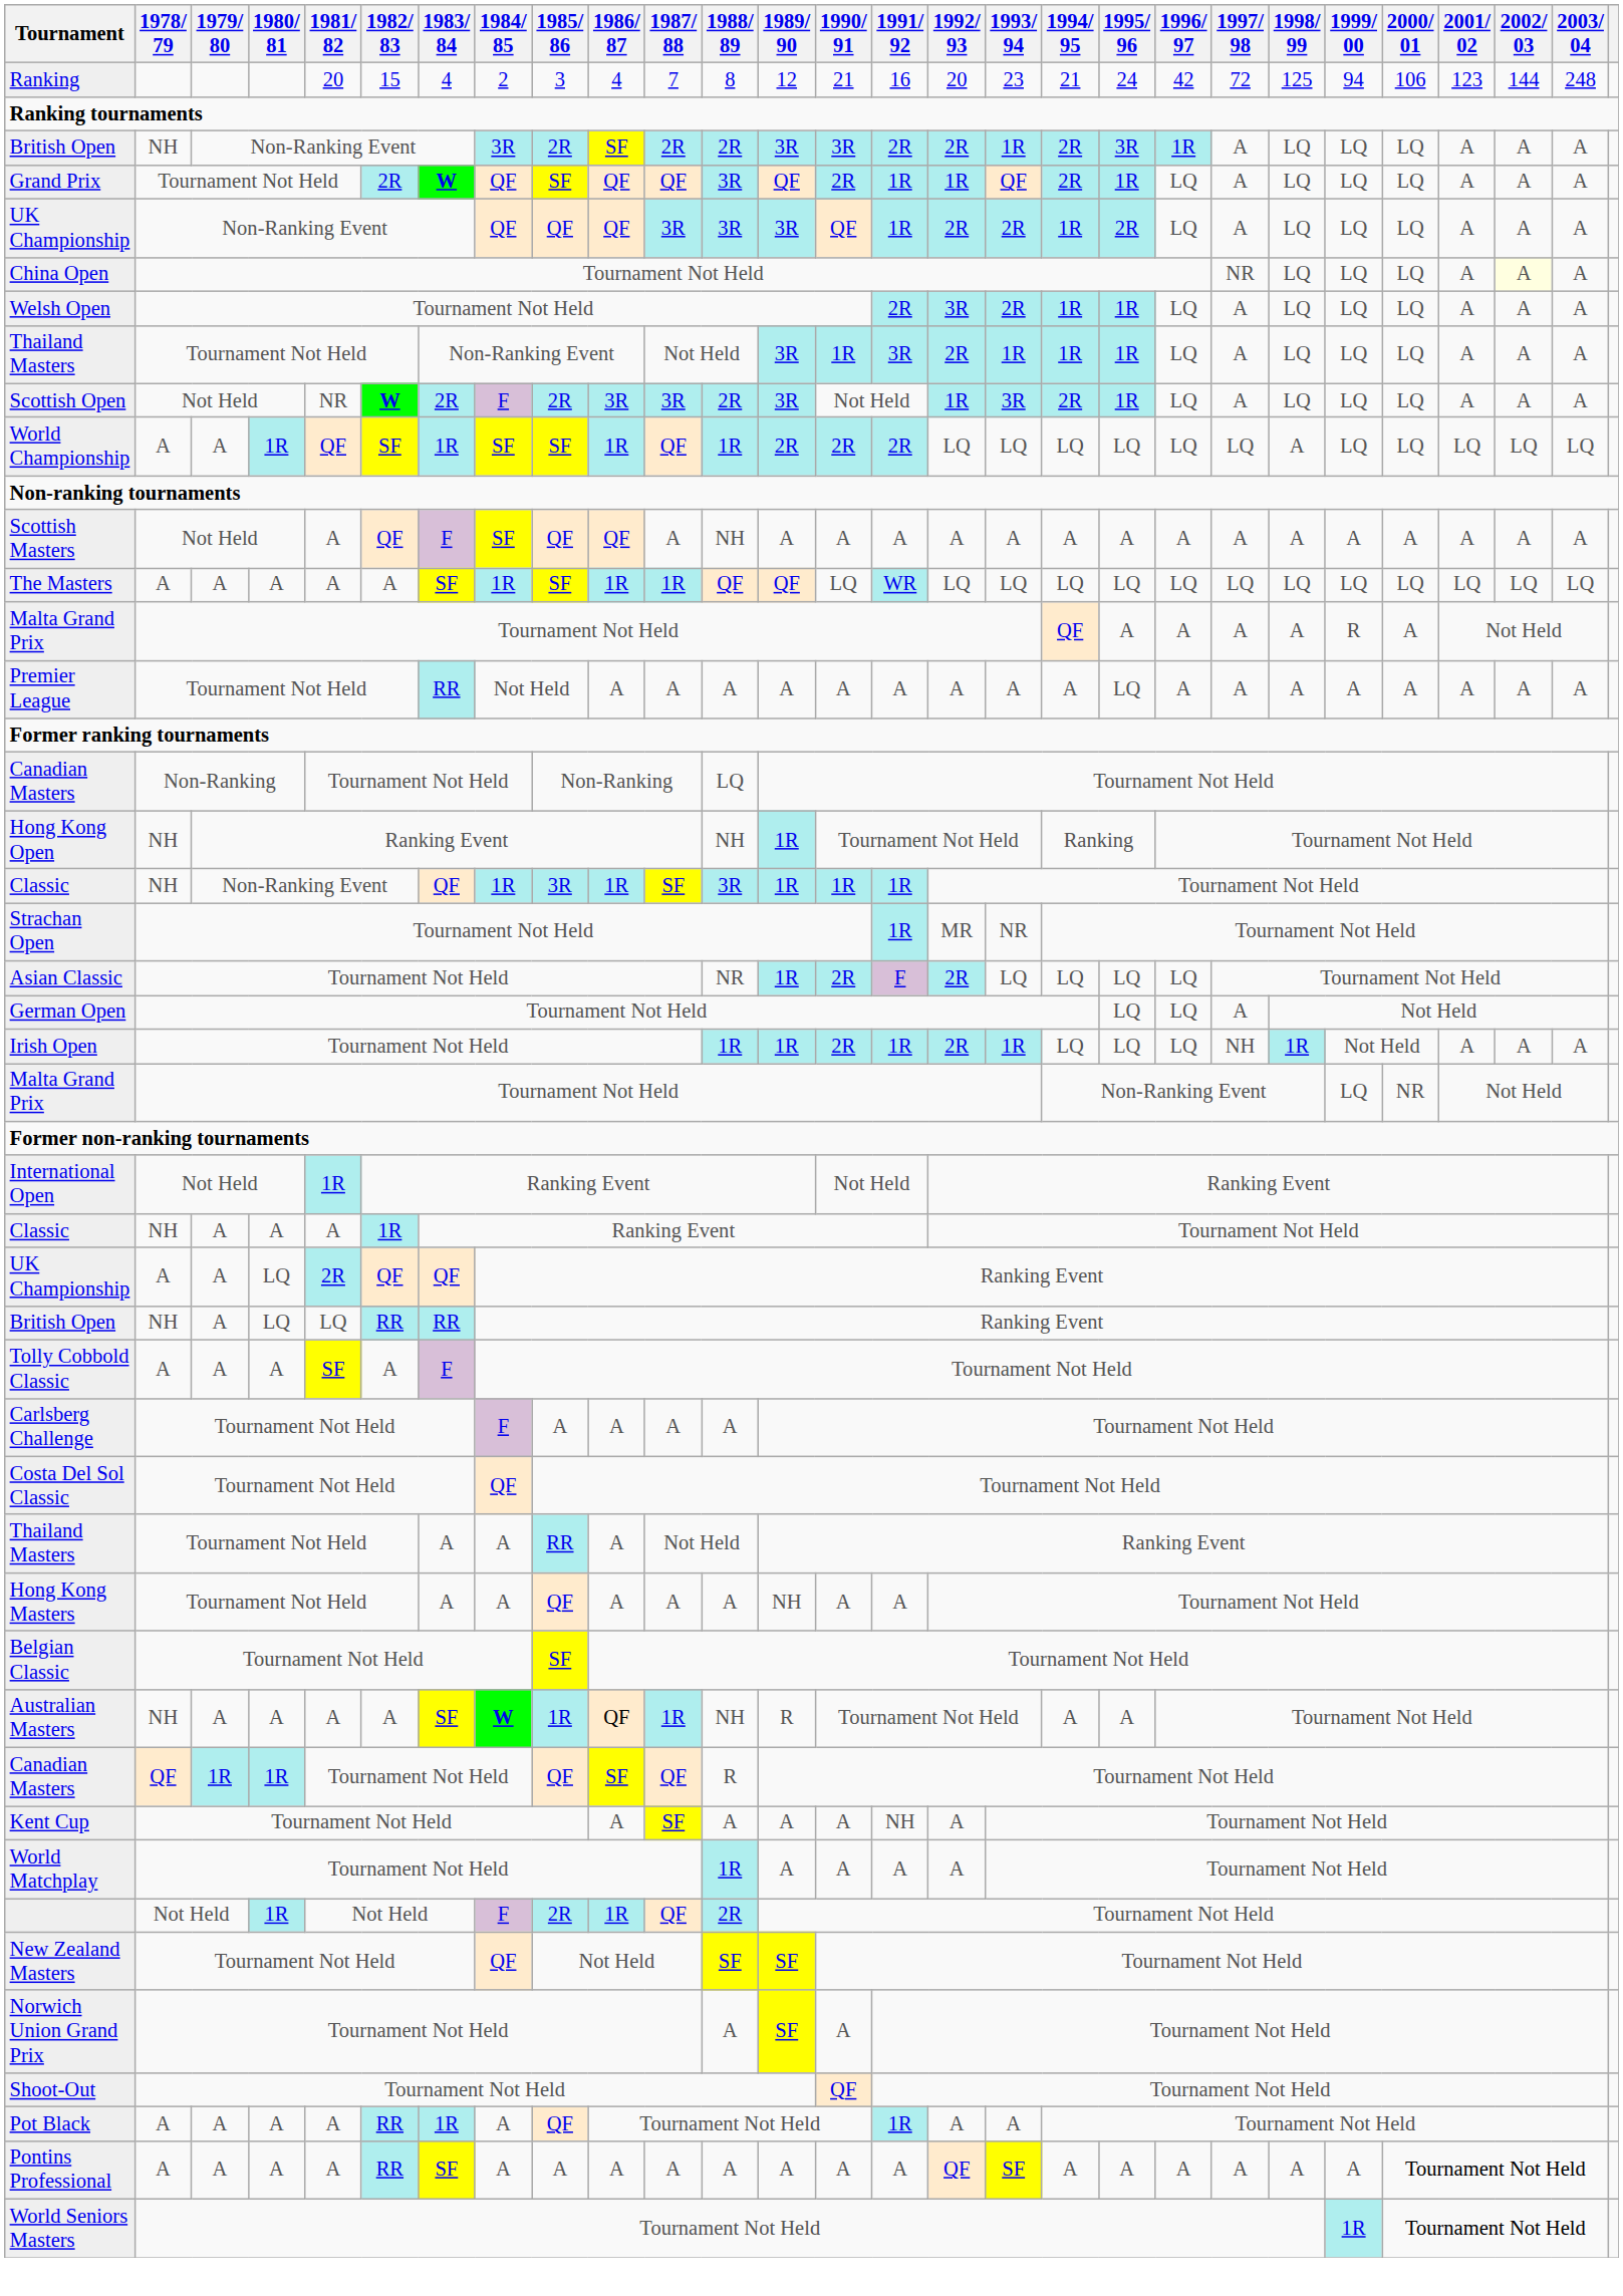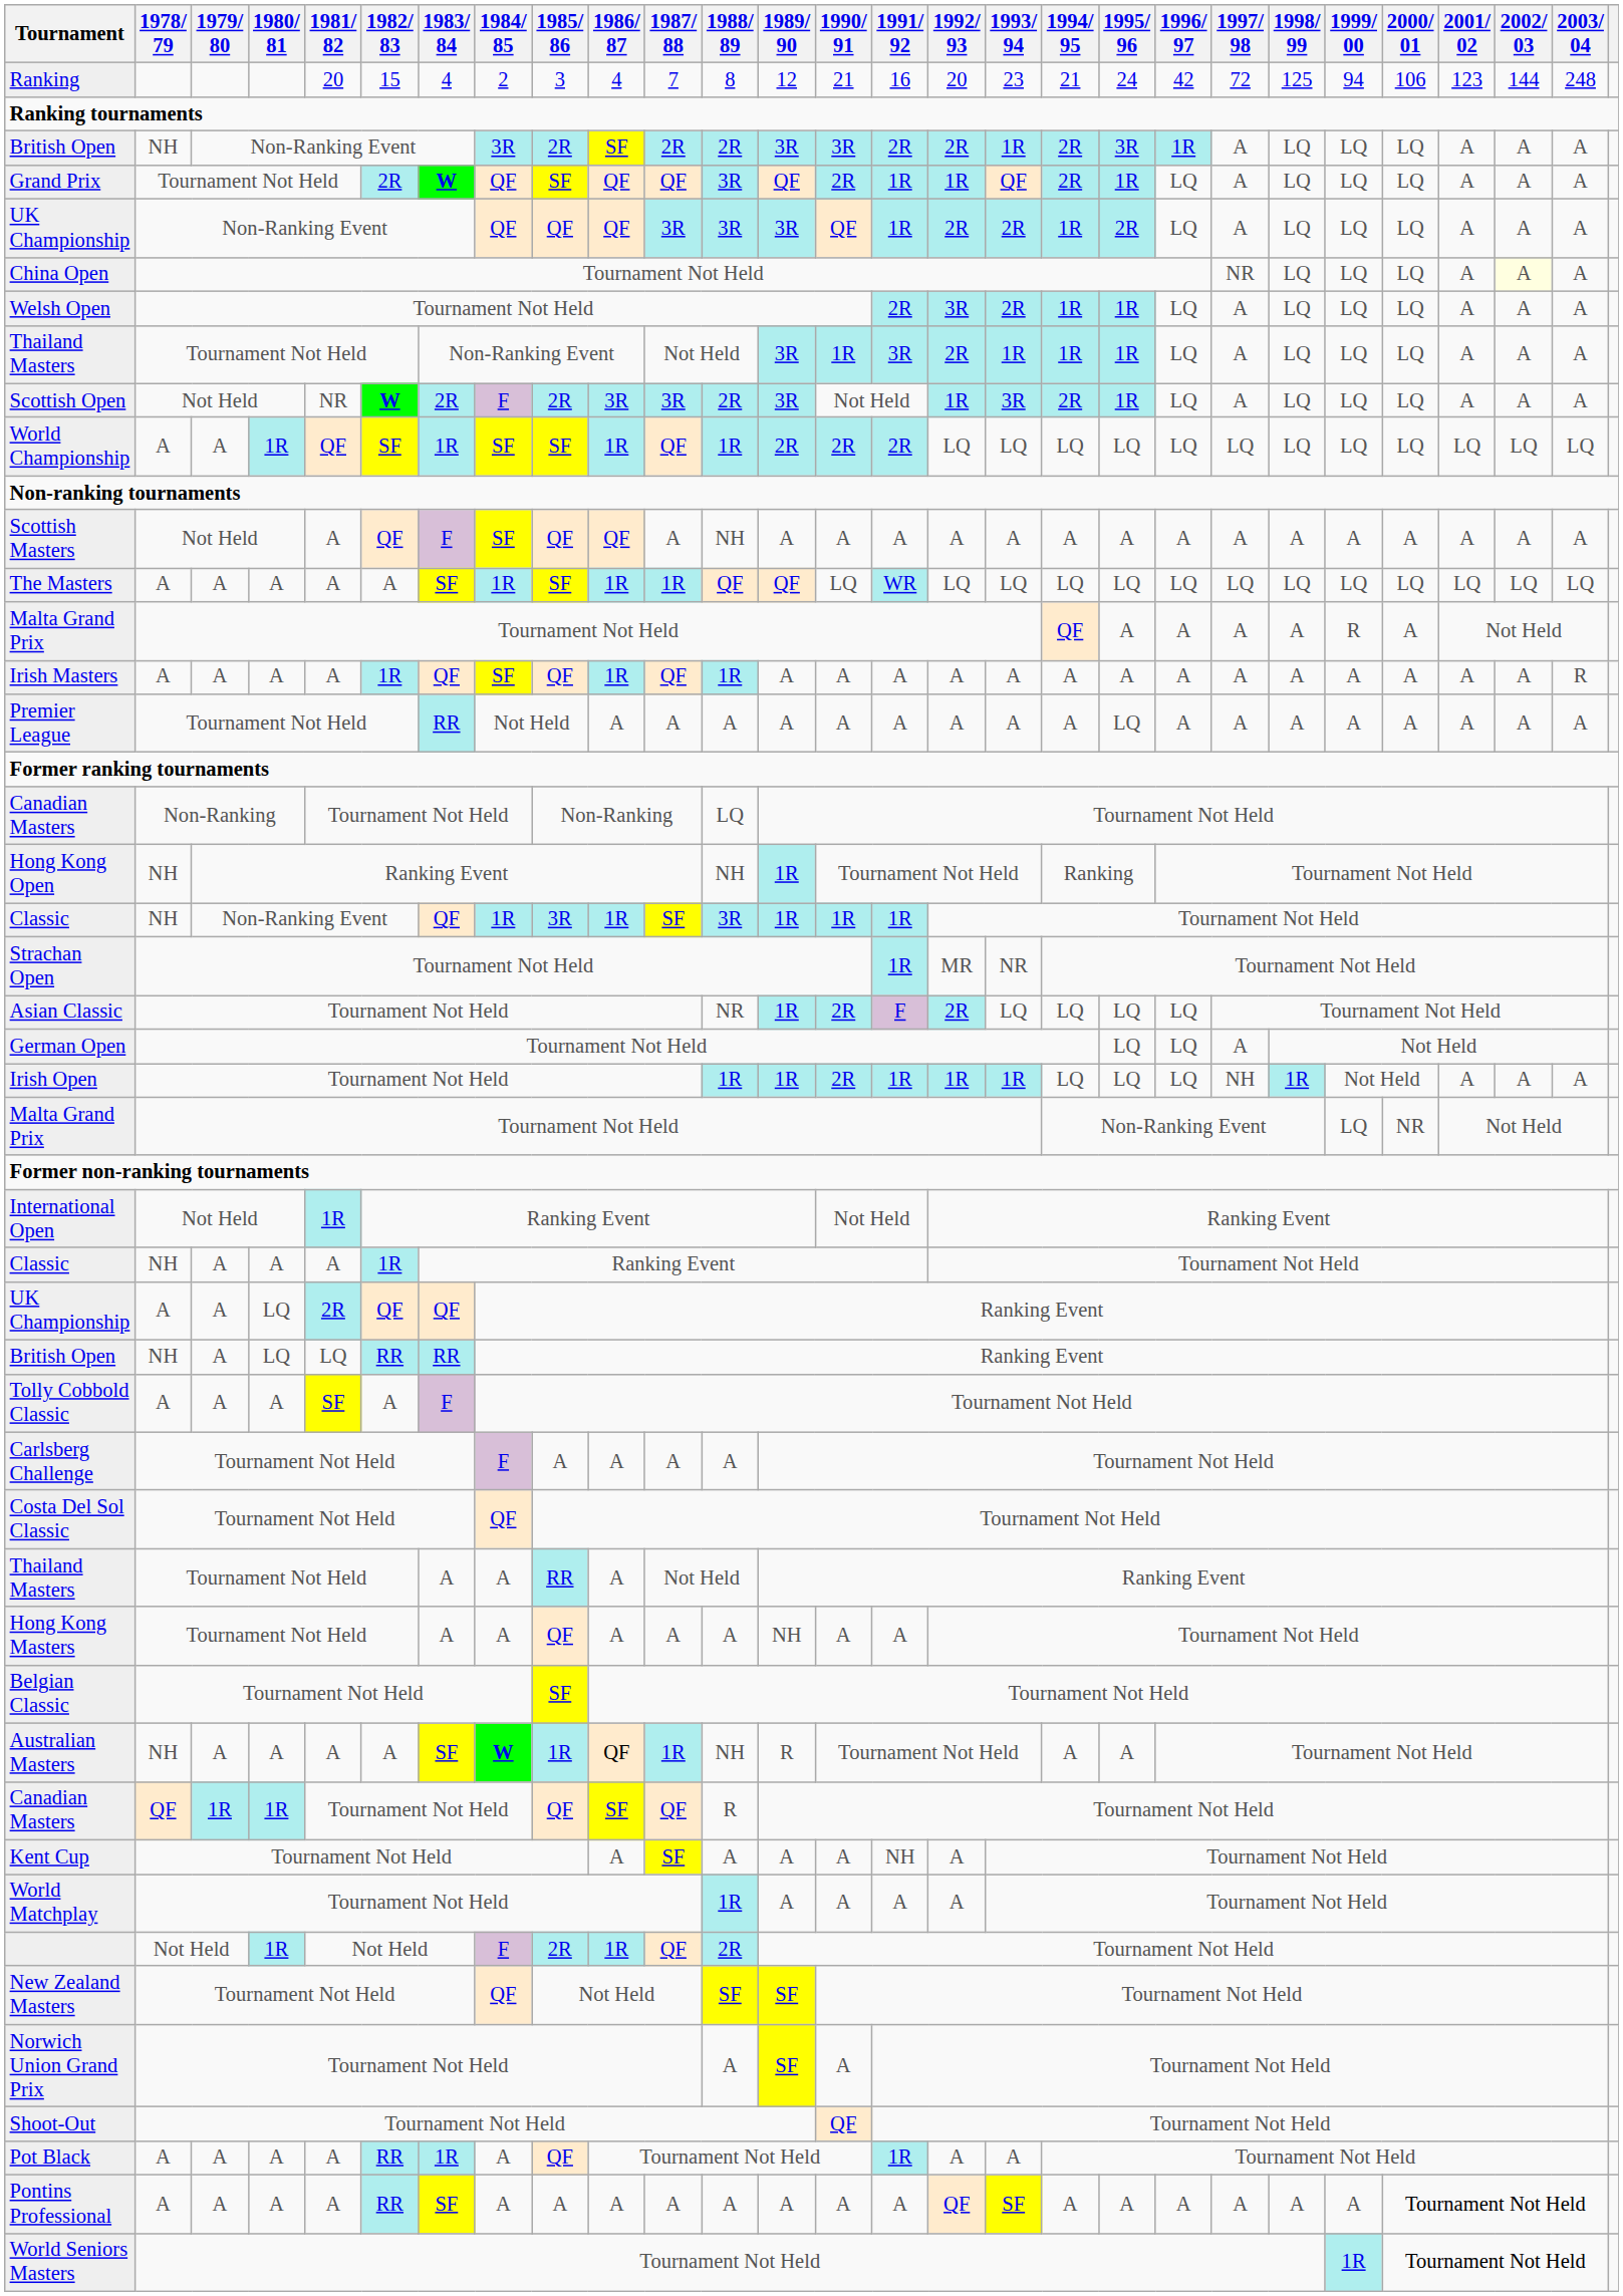World Championship | 1998/ 99: A -> LQ
+ row: Irish Masters | A | A | A | A | 1R | QF | SF | QF | 1R | QF | 1R | A | A | A | A | A | A | A | A | A | A | A | A | A | A | R
Irish Open | 1992/ 93: 2R -> 1R
